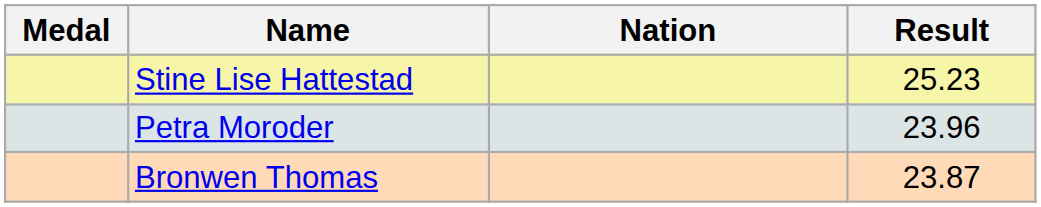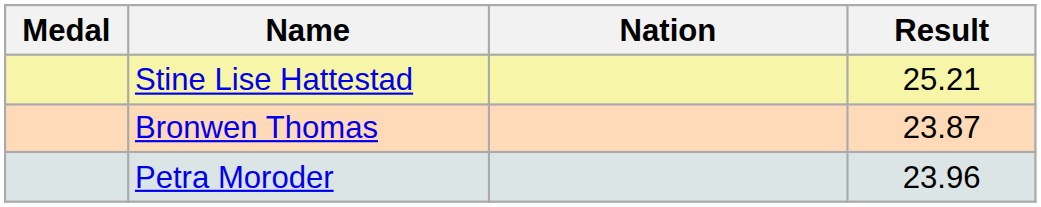Stine Lise Hattestad | Result: 25.23 -> 25.21
rows swapped: Petra Moroder <-> Bronwen Thomas
